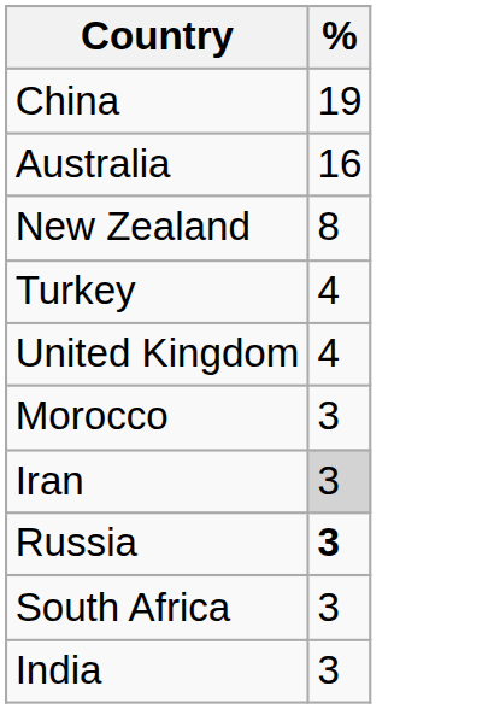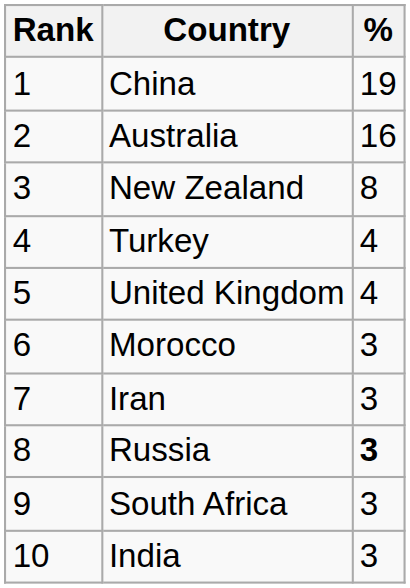+ column: Rank | 1 | 2 | 3 | 4 | 5 | 6 | 7 | 8 | 9 | 10
Iran | %: lightgrey background -> no background
